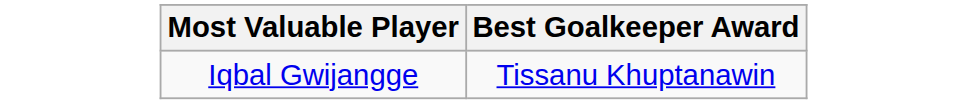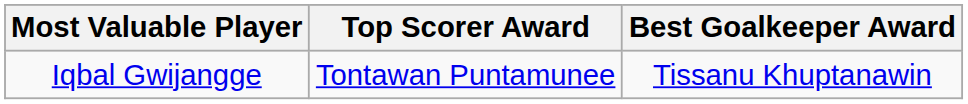+ column: Top Scorer Award | Tontawan Puntamunee
